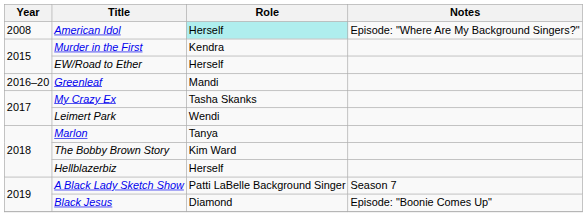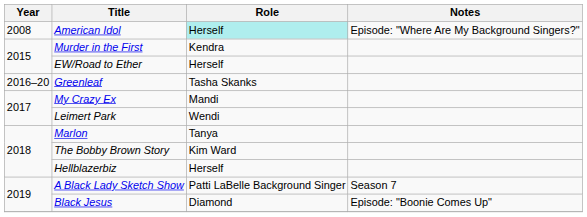Greenleaf | Role: Mandi -> Tasha Skanks
My Crazy Ex | Role: Tasha Skanks -> Mandi
